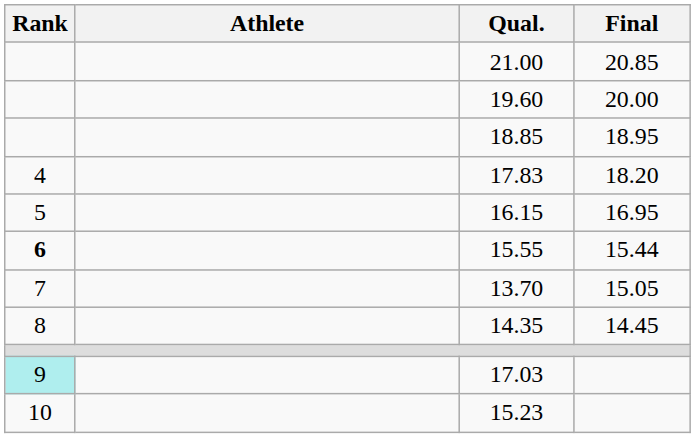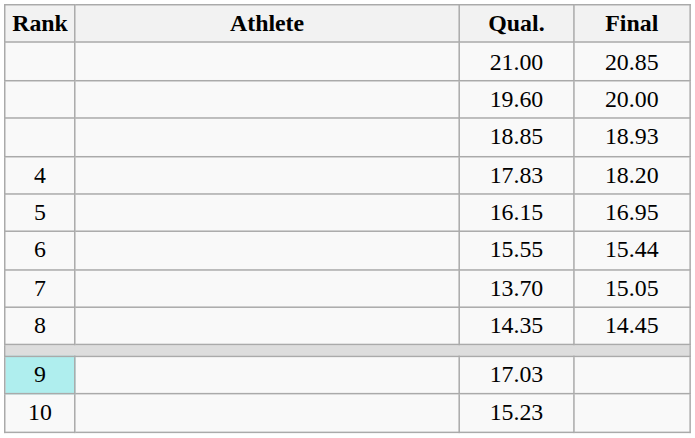18.85 | Final: 18.95 -> 18.93
15.55 | Rank: bold -> normal
